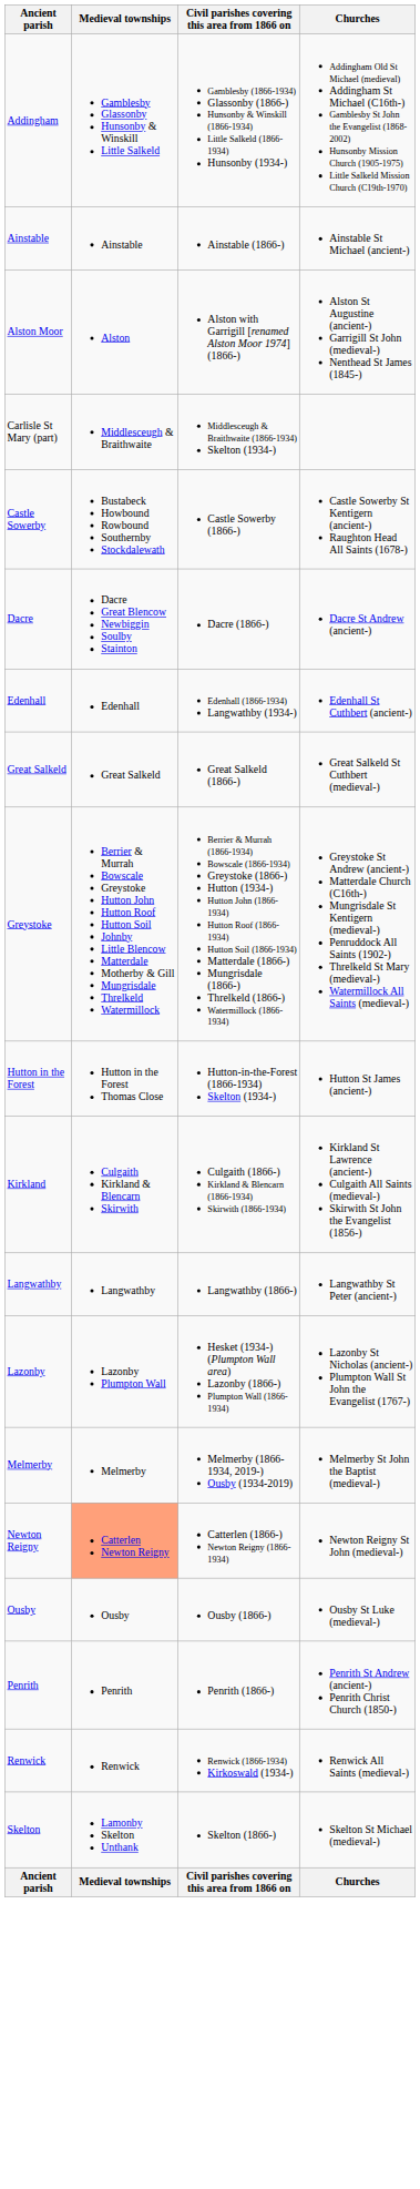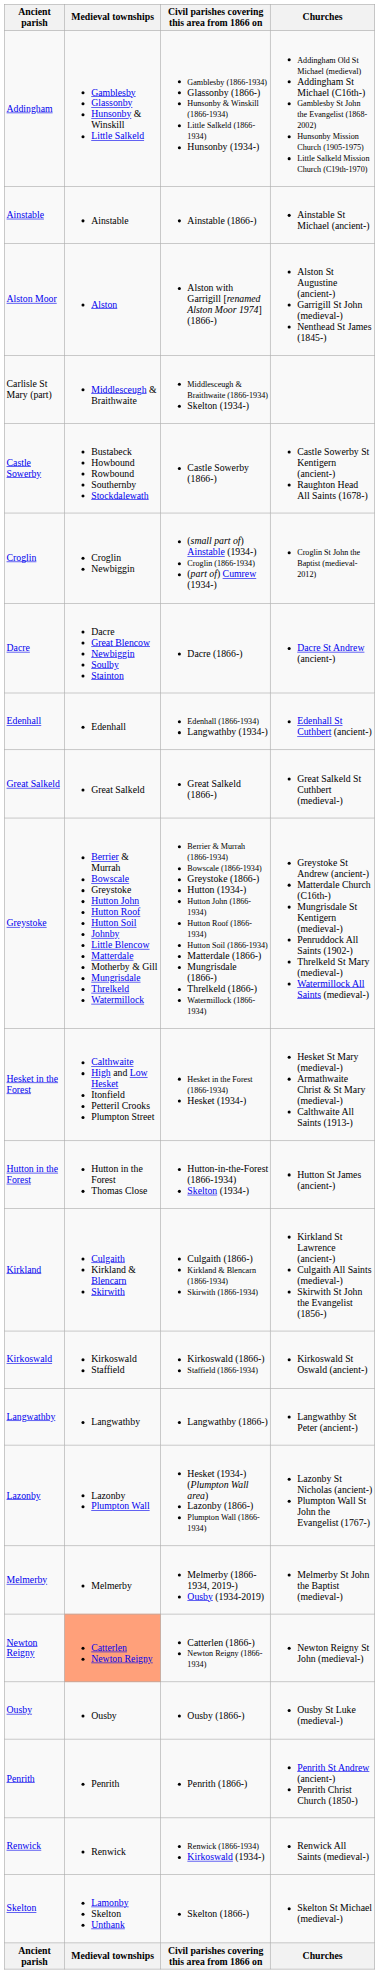+ row: Croglin | Croglin Newbiggin | (small part of) Ainstable (1934-) Croglin (1866-1934) (part of) Cumrew (1934-) | Croglin St John the Baptist (medieval-2012)
+ row: Hesket in the Forest | Calthwaite High and Low Hesket Itonfield Petteril Crooks Plumpton Street | Hesket in the Forest (1866-1934) Hesket (1934-) | Hesket St Mary (medieval-) Armathwaite Christ & St Mary (medieval-) Calthwaite All Saints (1913-)
+ row: Kirkoswald | Kirkoswald Staffield | Kirkoswald (1866-) Staffield (1866-1934) | Kirkoswald St Oswald (ancient-)
